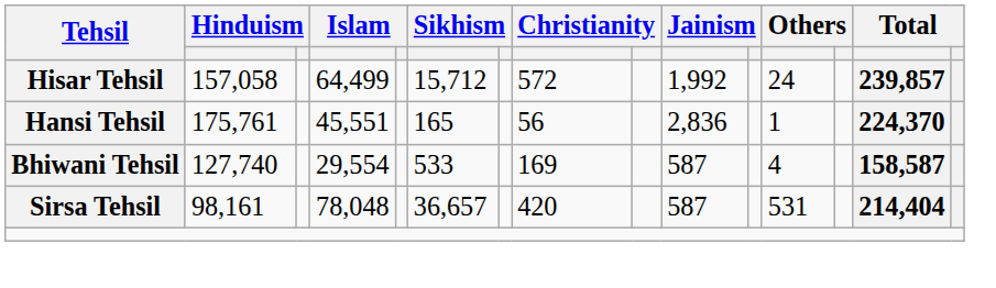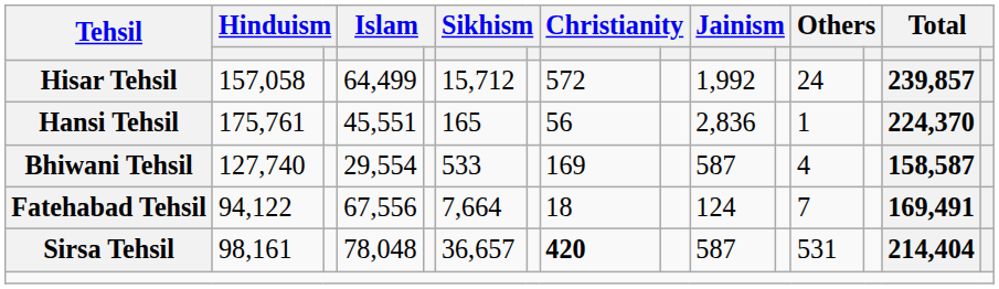+ row: Fatehabad Tehsil | 94,122 | 67,556 | 7,664 | 18 | 124 | 7 | 169,491
Sirsa Tehsil | column 8: normal -> bold
